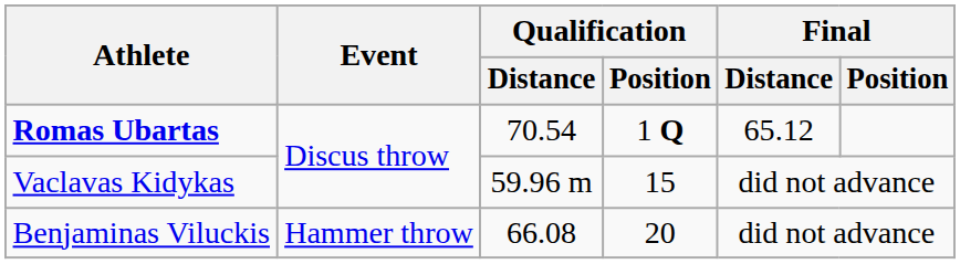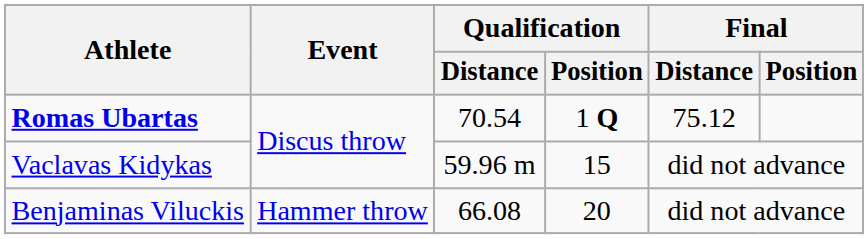Romas Ubartas | Final / Distance: 65.12 -> 75.12
